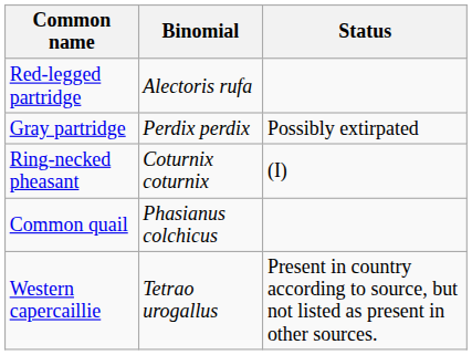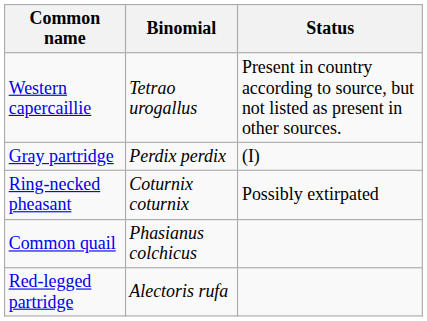rows swapped: Western capercaillie <-> Red-legged partridge
Gray partridge | Status: Possibly extirpated -> (I)
Ring-necked pheasant | Status: (I) -> Possibly extirpated
